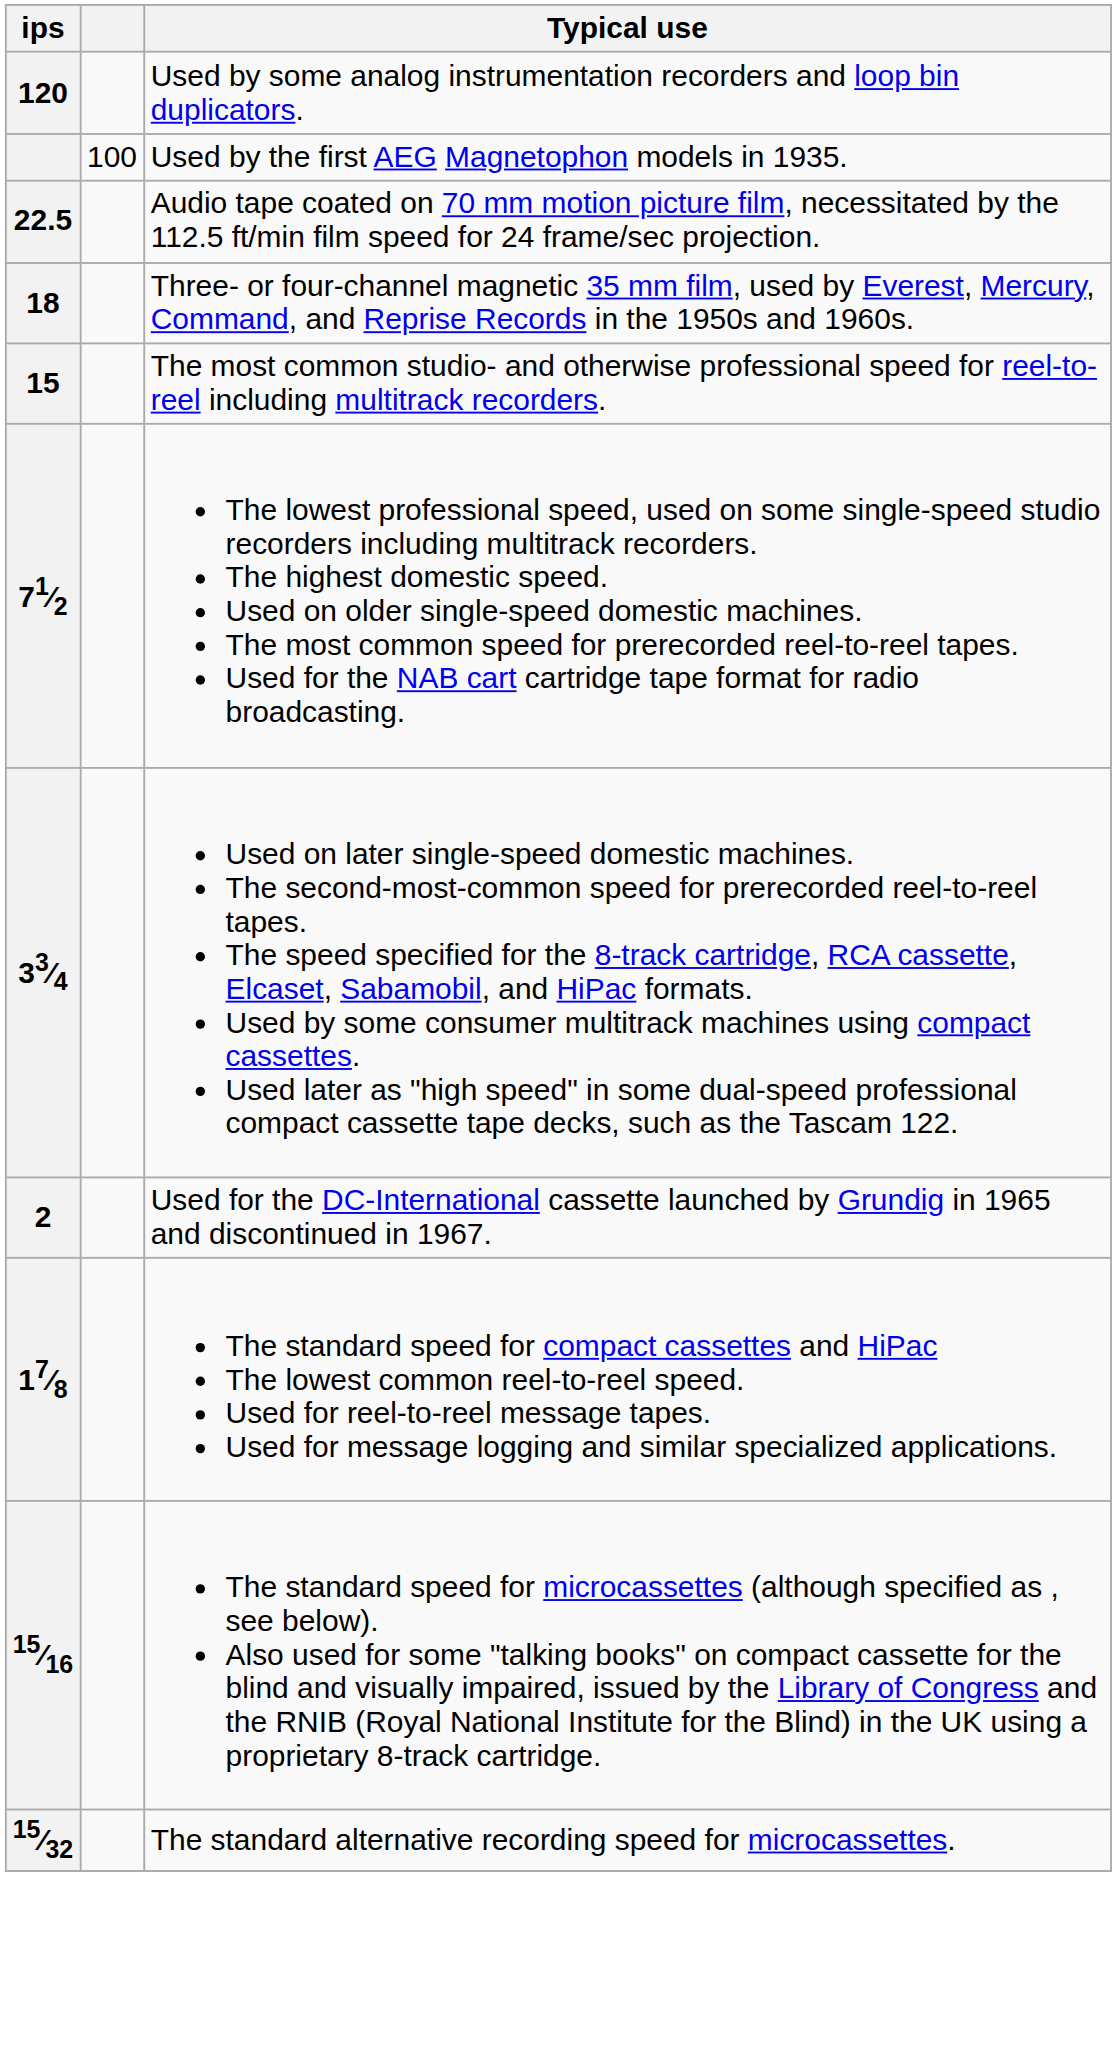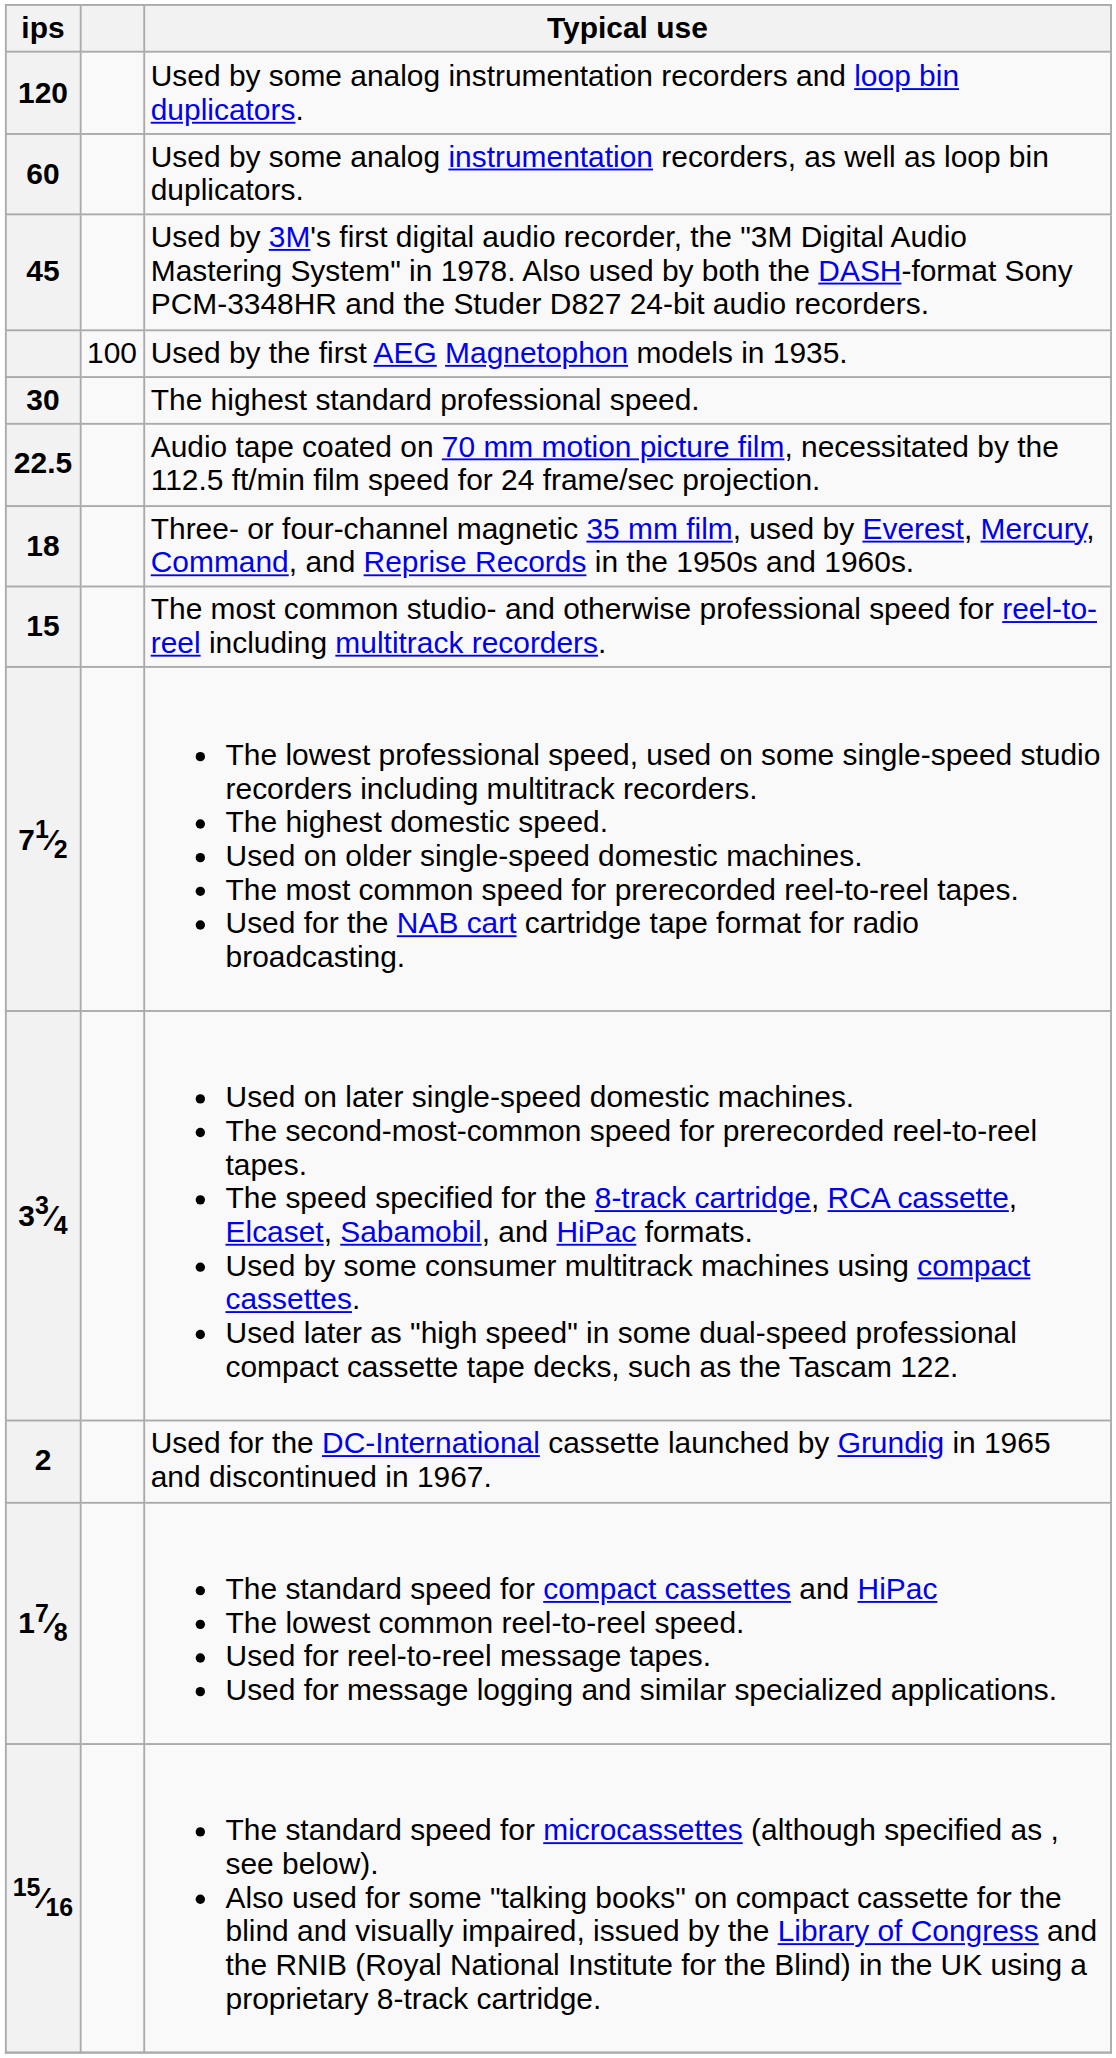+ row: 60 | Used by some analog instrumentation recorders, as well as loop bin duplicators.
+ row: 45 | Used by 3M's first digital audio recorder, the "3M Digital Audio Mastering System" in 1978. Also used by both the DASH-format Sony PCM-3348HR and the Studer D827 24-bit audio recorders.
+ row: 30 | The highest standard professional speed.
- row: 15⁄32 | The standard alternative recording speed for microcassettes.
